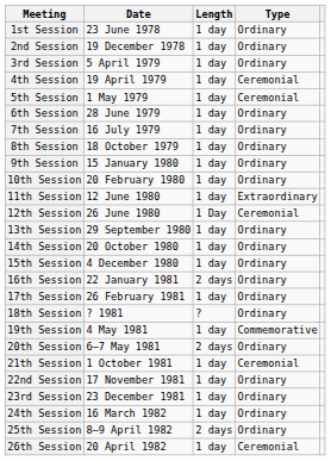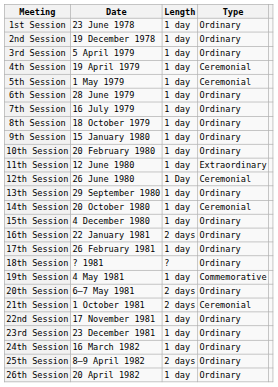14th Session | Type: Ordinary -> Ceremonial
21th Session | Length: 1 day -> 2 days
26th Session | Type: Ceremonial -> Ordinary
